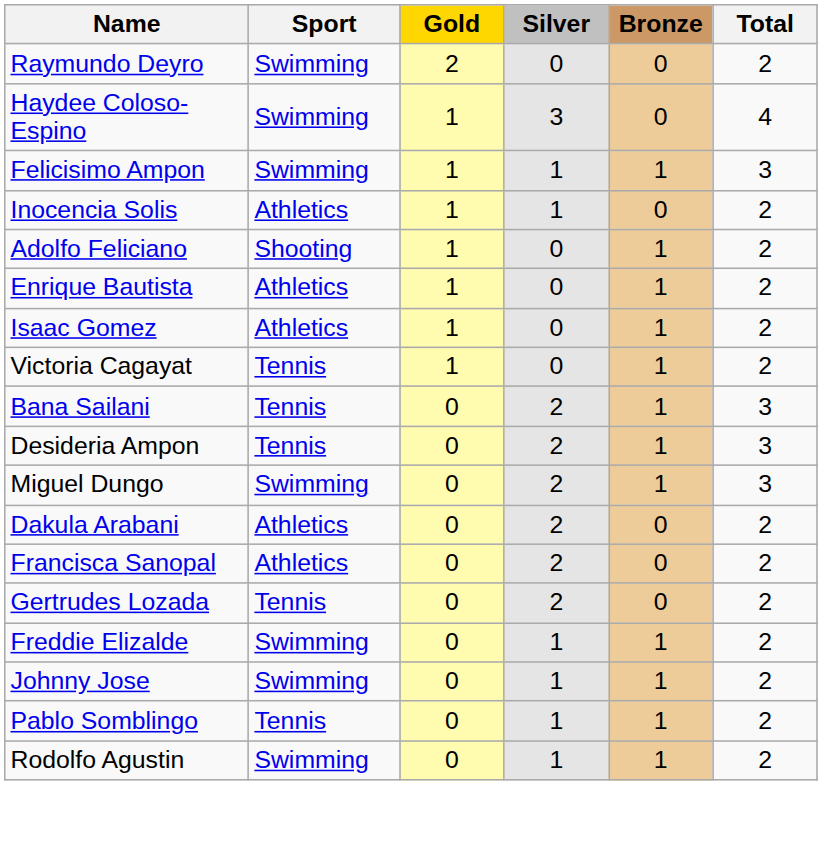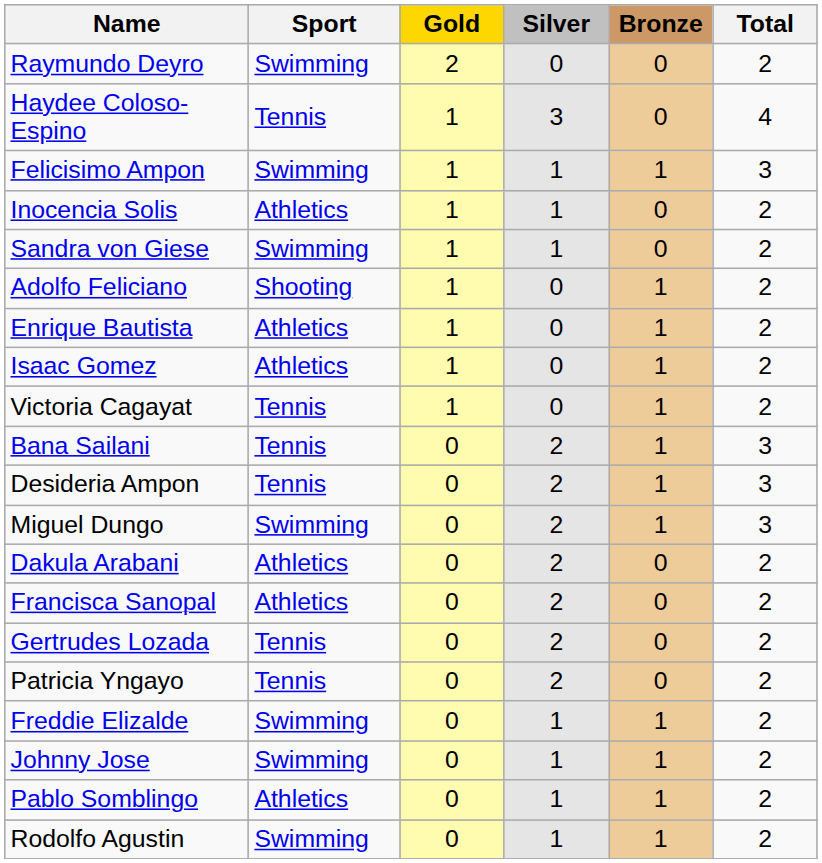Haydee Coloso-Espino | Sport: Swimming -> Tennis
+ row: Sandra von Giese | Swimming | 1 | 1 | 0 | 2
+ row: Patricia Yngayo | Tennis | 0 | 2 | 0 | 2
Pablo Somblingo | Sport: Tennis -> Athletics
